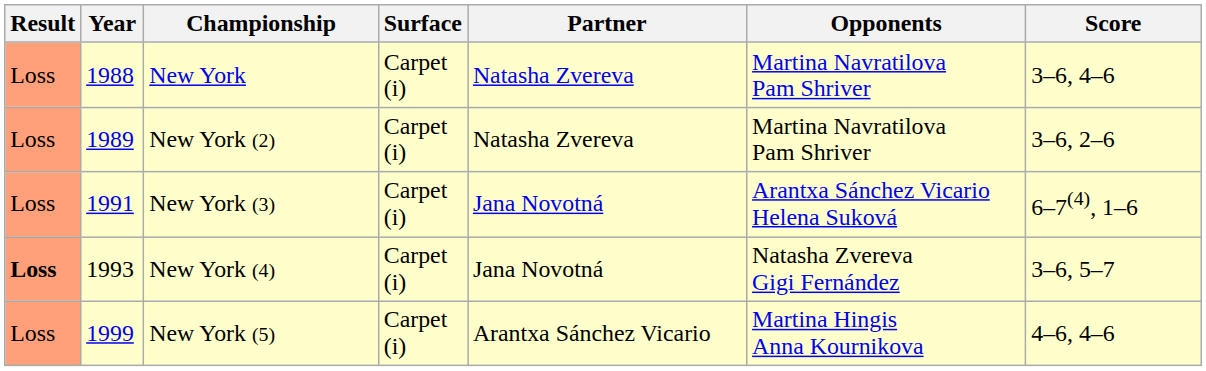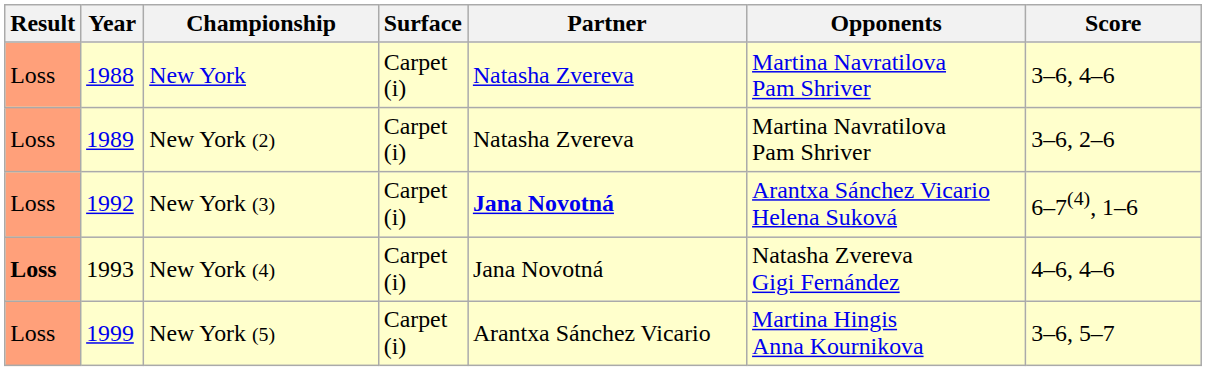New York (3) | Year: 1991 -> 1992
New York (3) | Partner: normal -> bold
New York (4) | Score: 3–6, 5–7 -> 4–6, 4–6
New York (5) | Score: 4–6, 4–6 -> 3–6, 5–7
